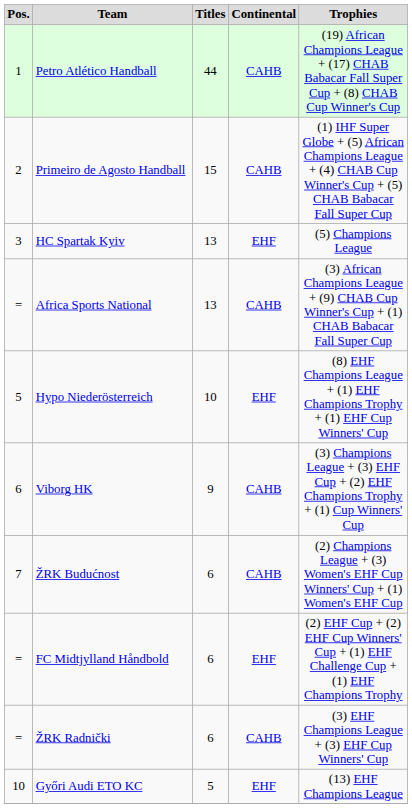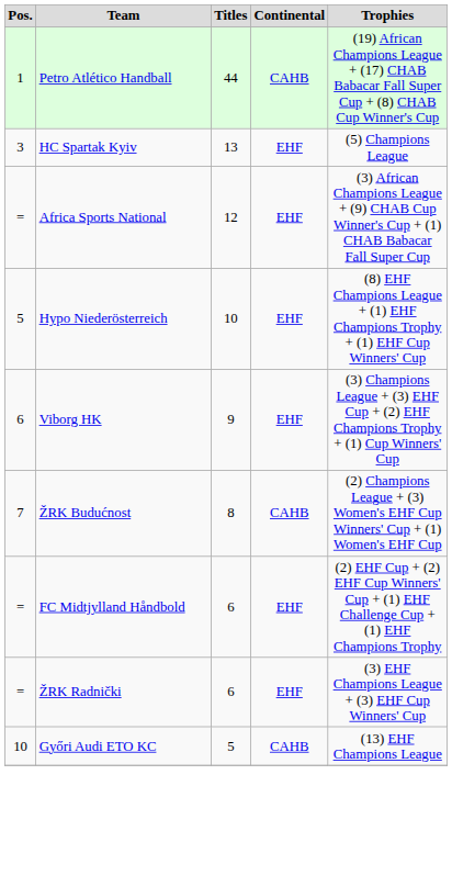- row: 2 | Primeiro de Agosto Handball | 15 | CAHB | (1) IHF Super Globe + (5) African Champions League + (4) CHAB Cup Winner's Cup + (5) CHAB Babacar Fall Super Cup
Africa Sports National | Titles: 13 -> 12
Africa Sports National | Continental: CAHB -> EHF
Viborg HK | Continental: CAHB -> EHF
ŽRK Budućnost | Titles: 6 -> 8
ŽRK Radnički | Continental: CAHB -> EHF
Győri Audi ETO KC | Continental: EHF -> CAHB
